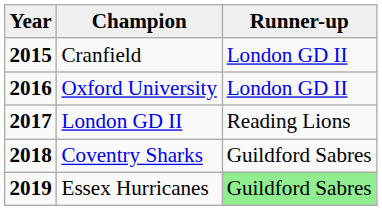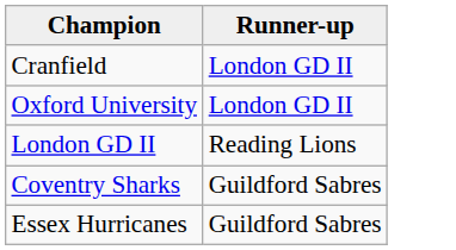- column: Year | 2015 | 2016 | 2017 | 2018 | 2019
Essex Hurricanes | Runner-up: lightgreen background -> no background
